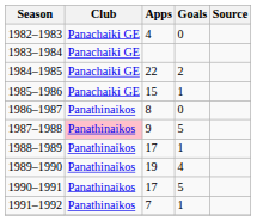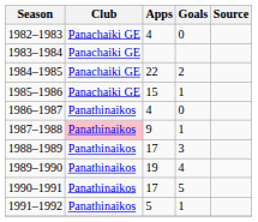1986–1987 | Apps: 8 -> 4
1987–1988 | Goals: 5 -> 1
1988–1989 | Goals: 1 -> 3
1991–1992 | Apps: 7 -> 5
